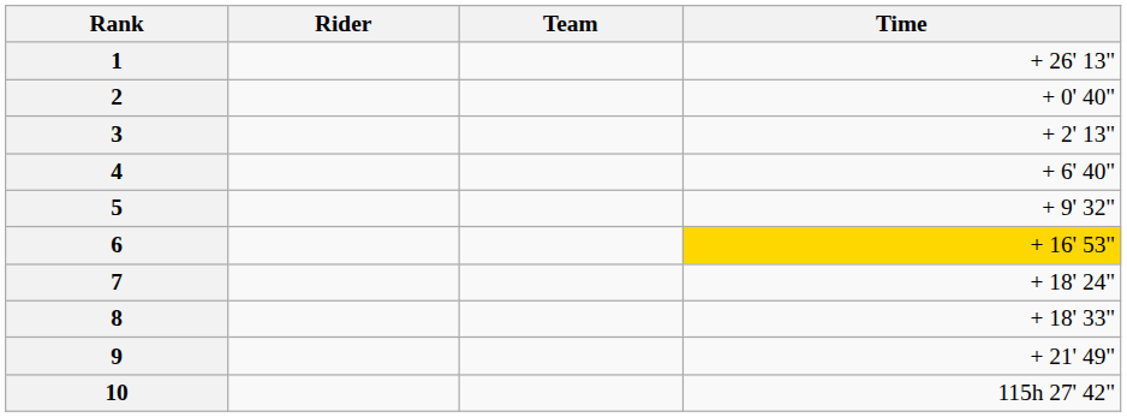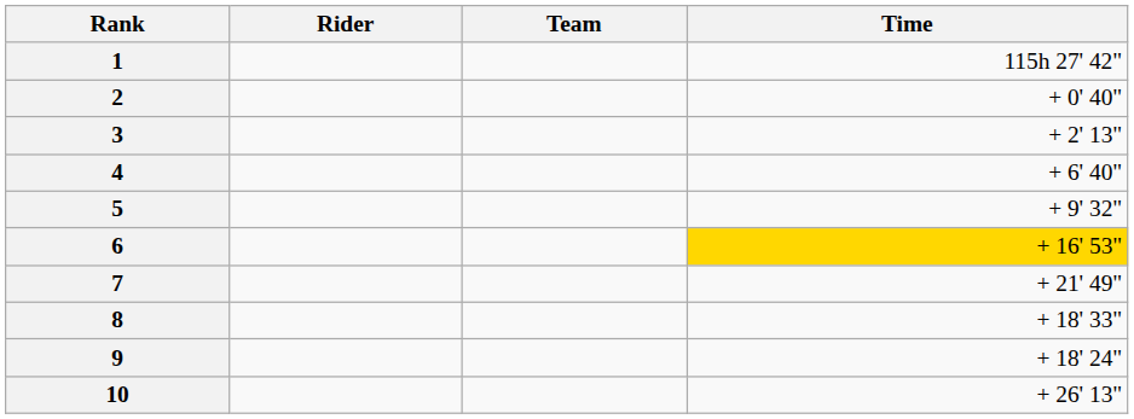1 | Time: + 26' 13" -> 115h 27' 42"
7 | Time: + 18' 24" -> + 21' 49"
9 | Time: + 21' 49" -> + 18' 24"
10 | Time: 115h 27' 42" -> + 26' 13"
